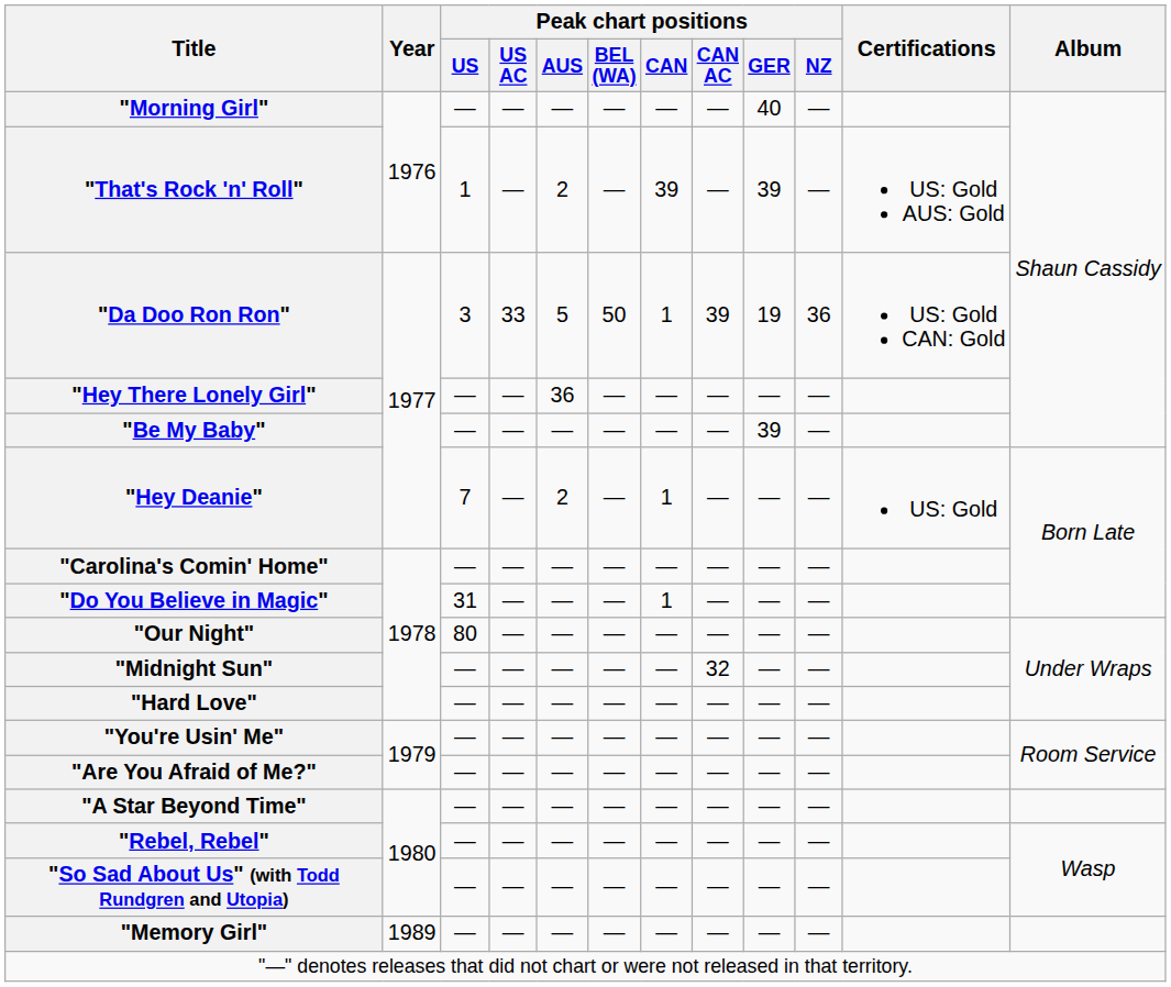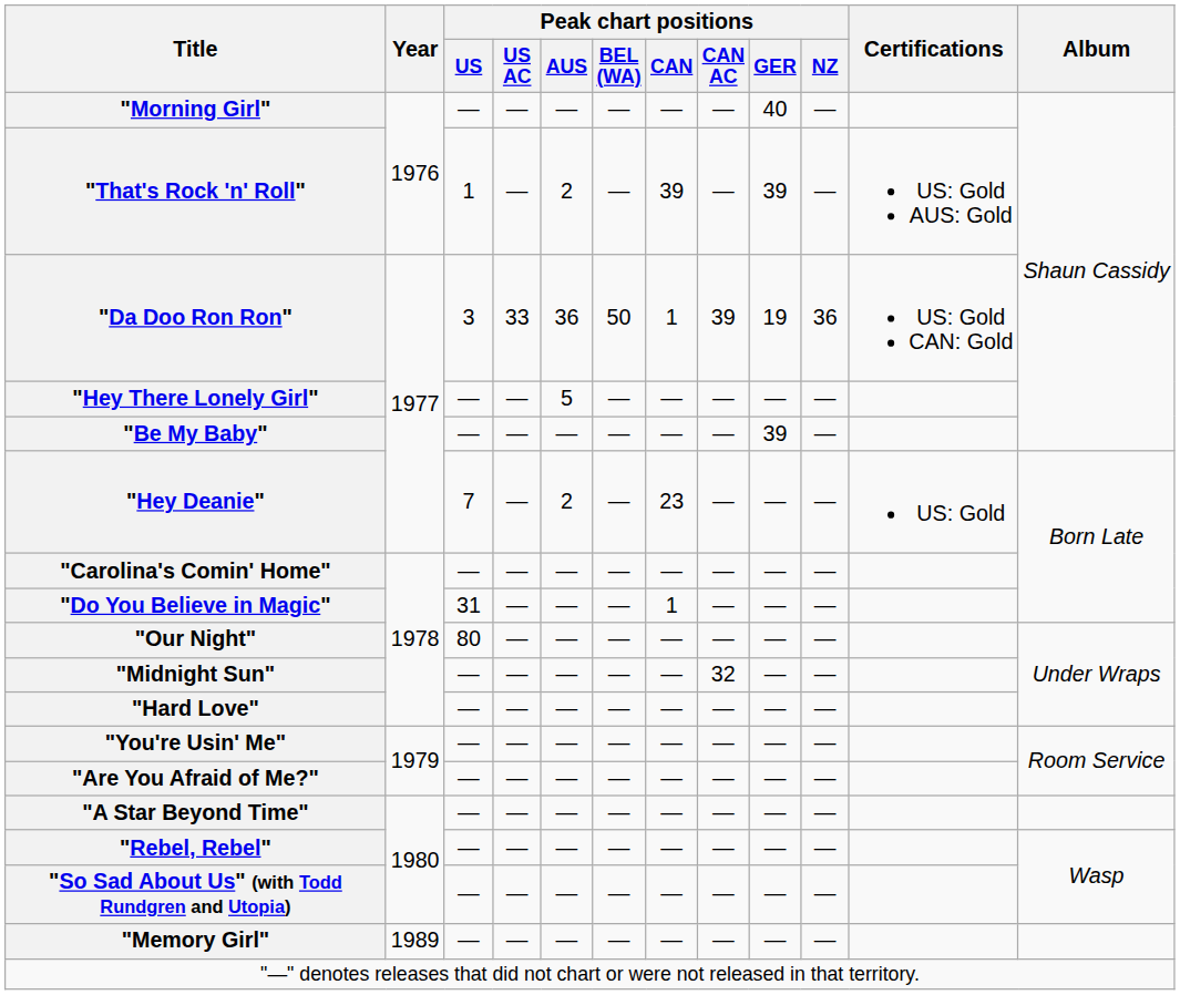"Da Doo Ron Ron" | Peak chart positions / AUS: 5 -> 36
"Hey There Lonely Girl" | Peak chart positions / AUS: 36 -> 5
"Hey Deanie" | Peak chart positions / CAN: 1 -> 23
